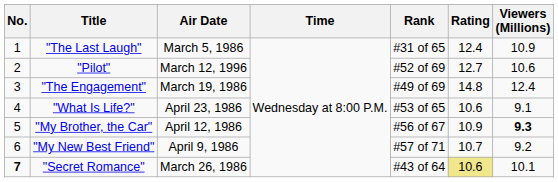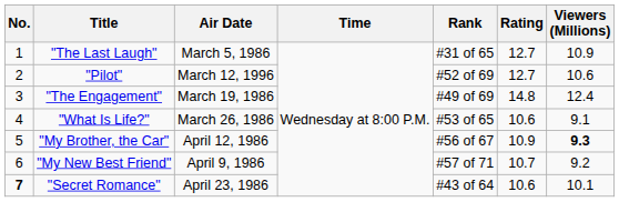"The Last Laugh" | Rating: 12.4 -> 12.7
"What Is Life?" | Air Date: April 23, 1986 -> March 26, 1986
"Secret Romance" | Air Date: March 26, 1986 -> April 23, 1986
"Secret Romance" | Rating: khaki background -> no background
